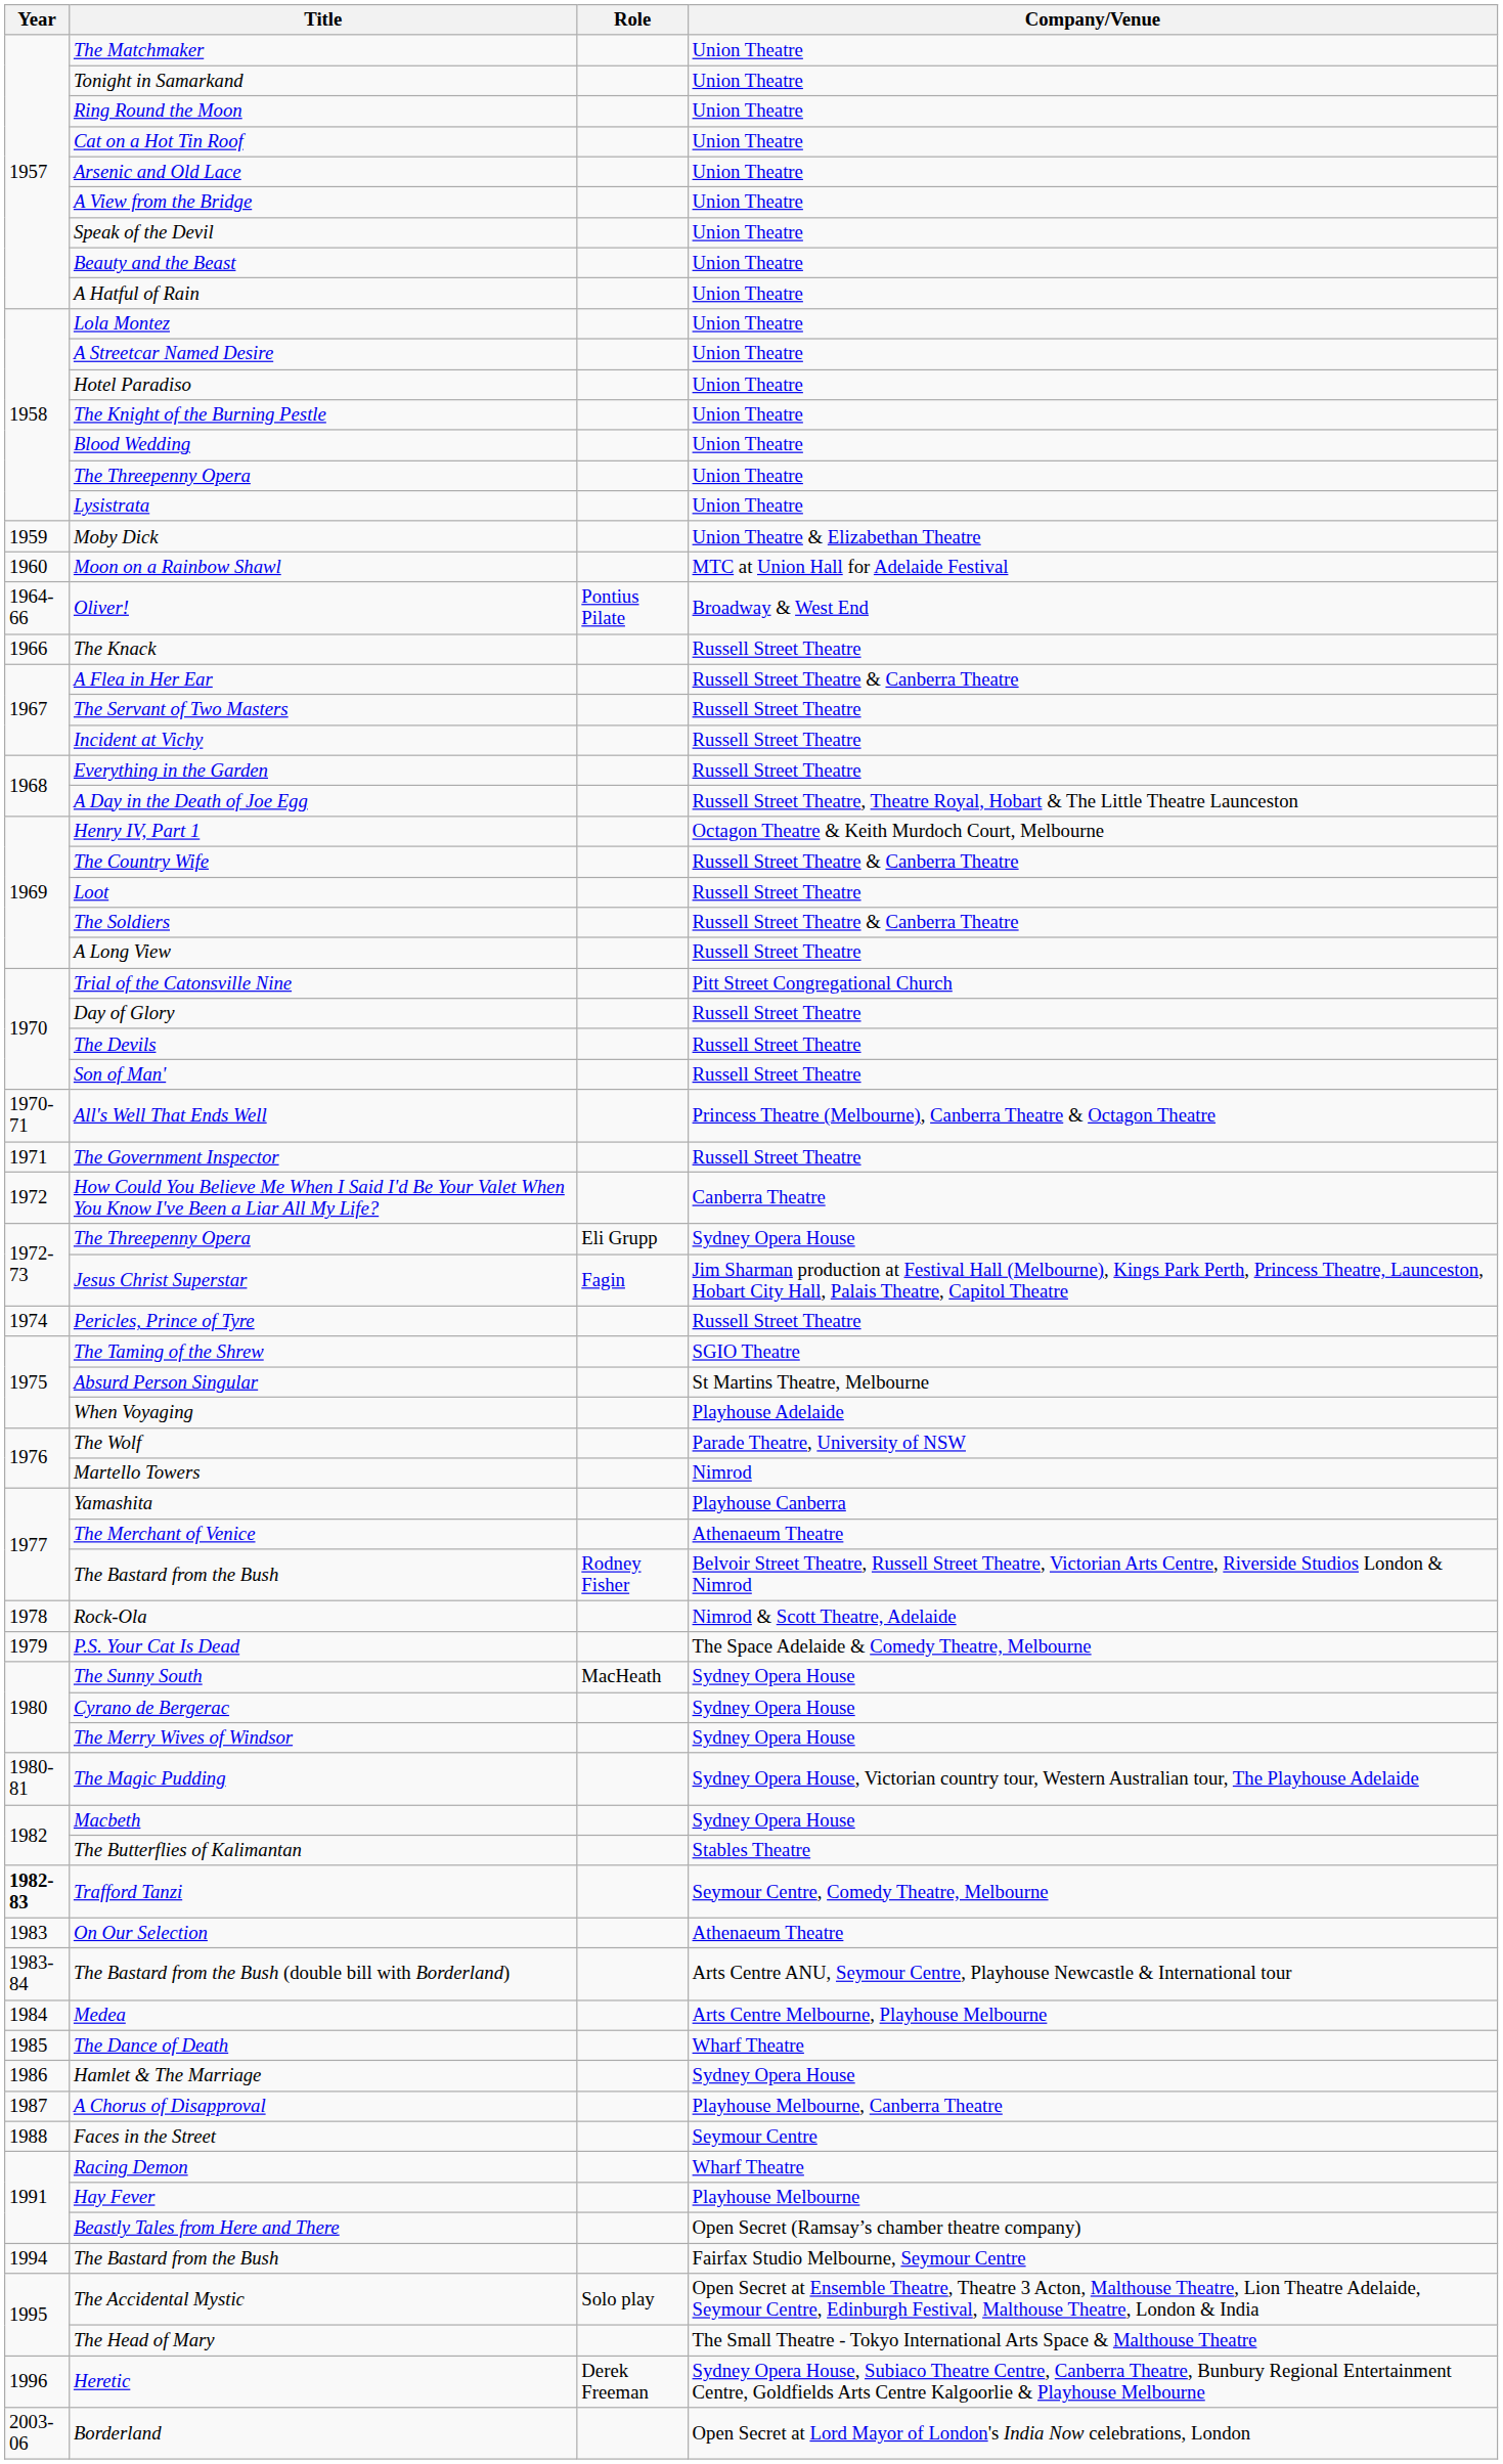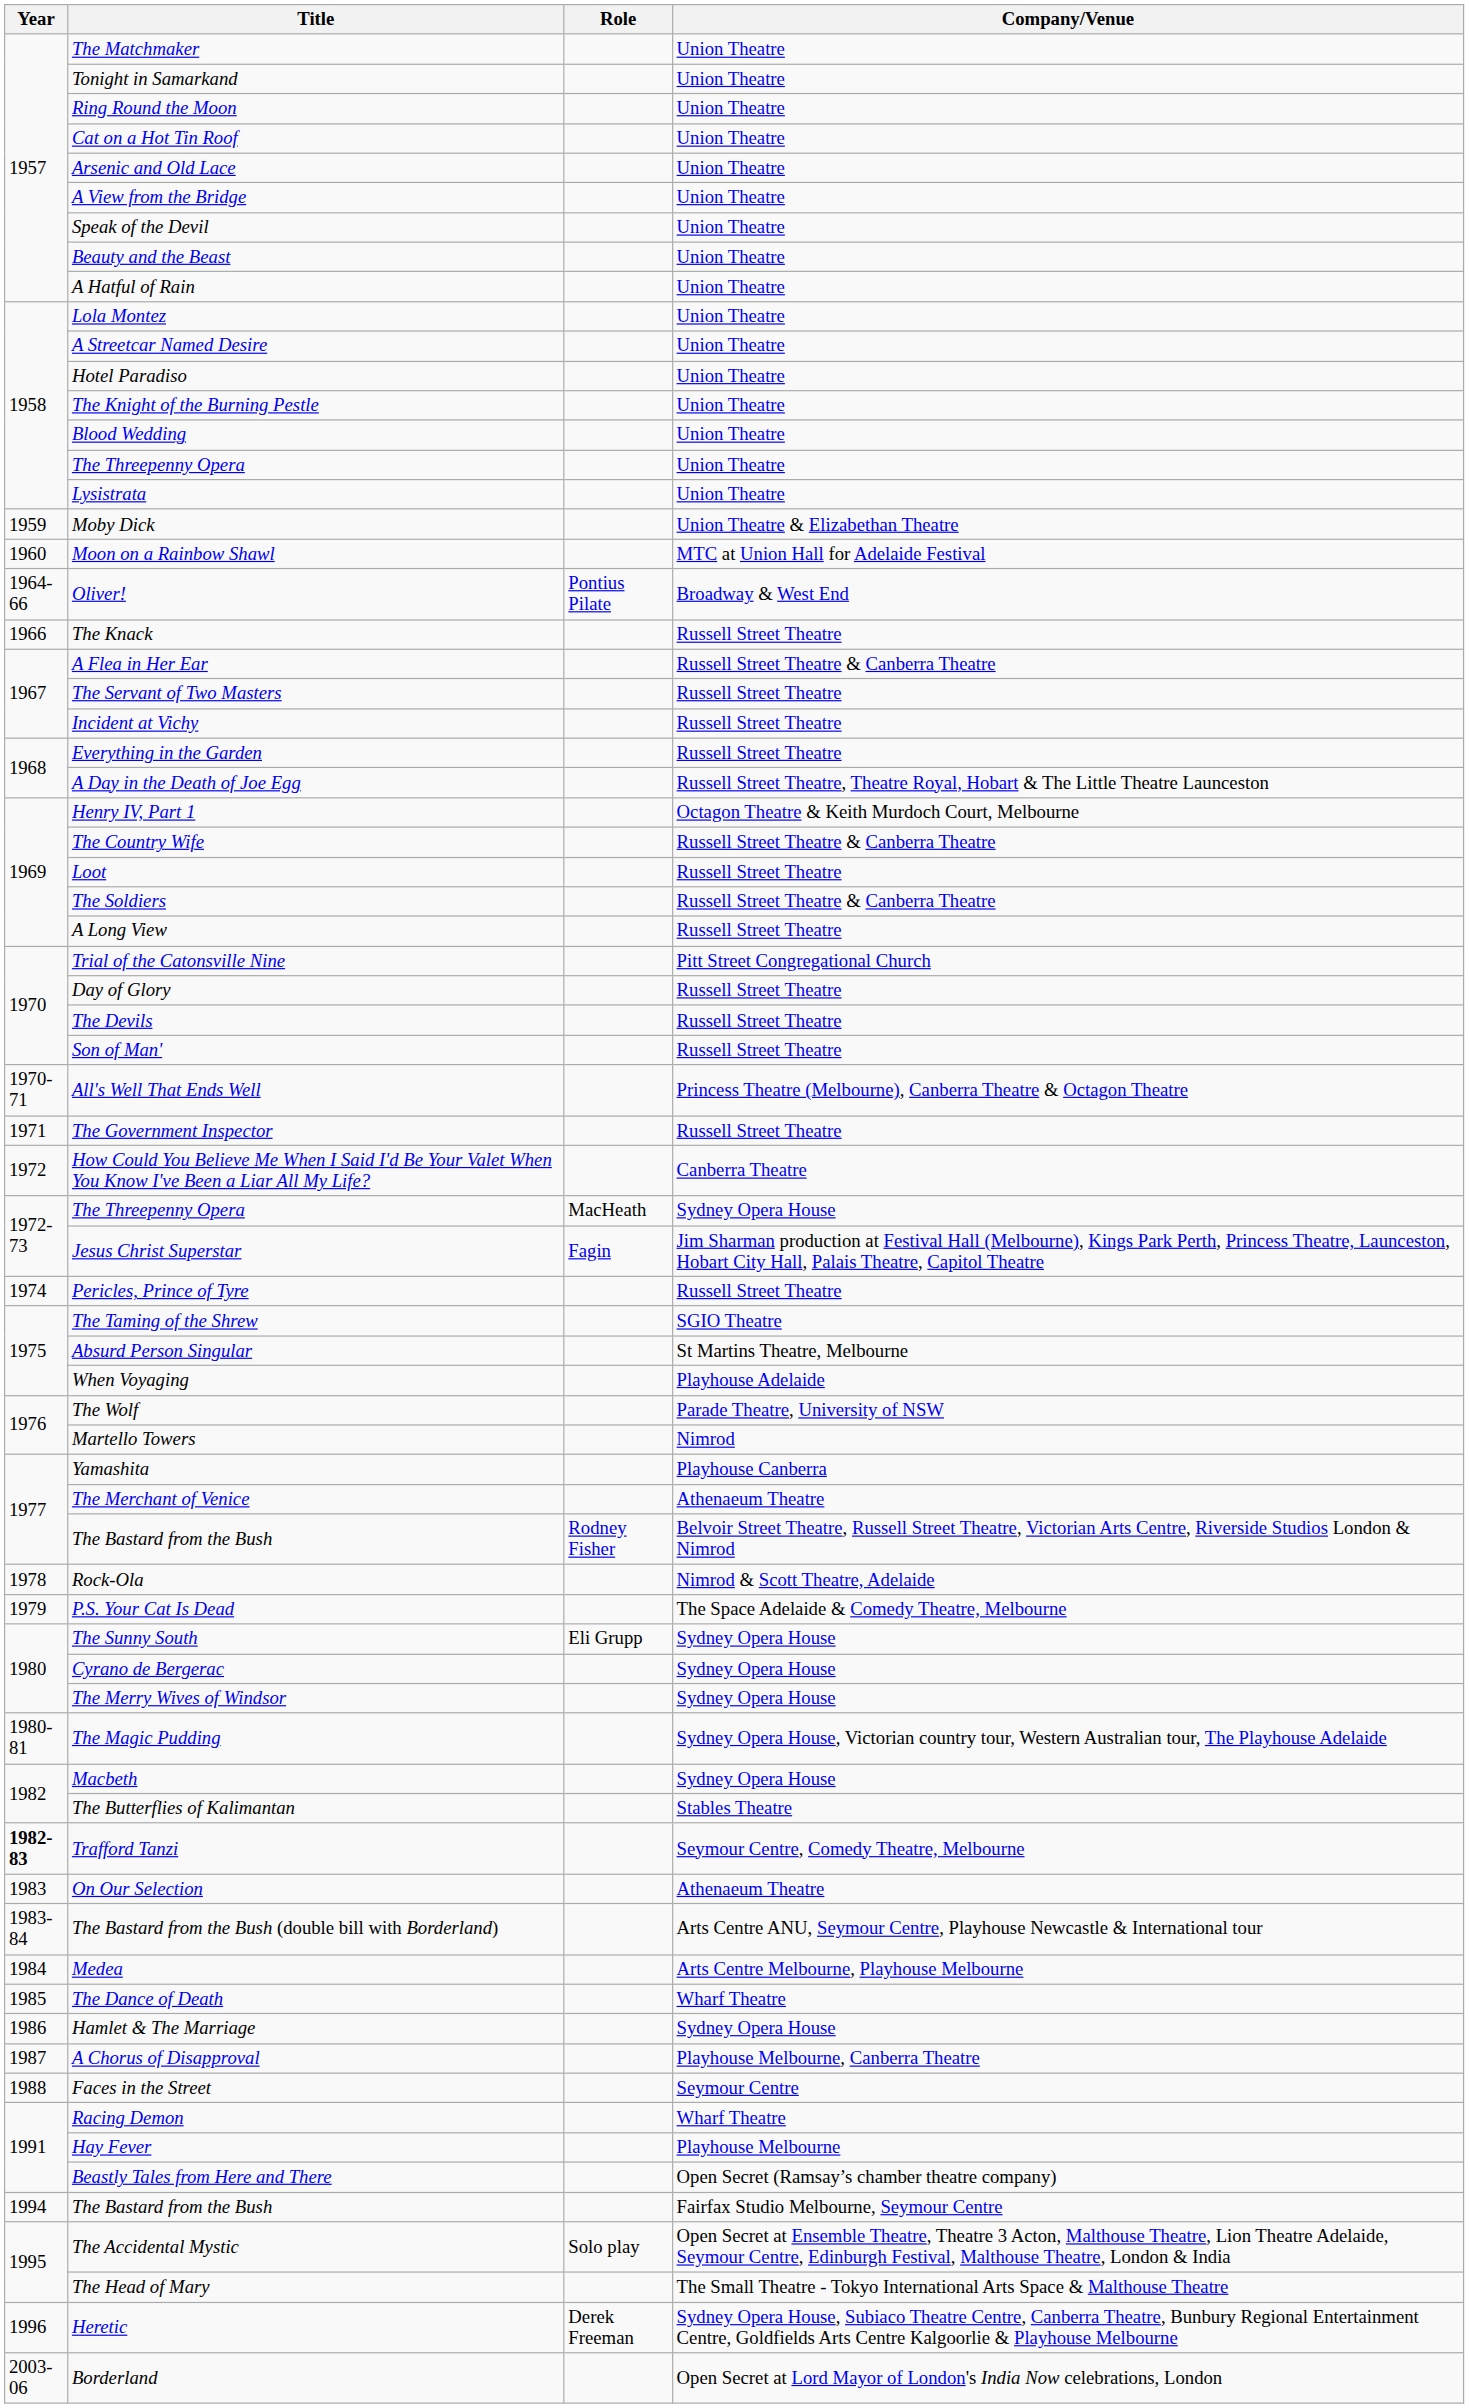The Threepenny Opera / Sydney Opera House | Role: Eli Grupp -> MacHeath
The Sunny South | Role: MacHeath -> Eli Grupp
